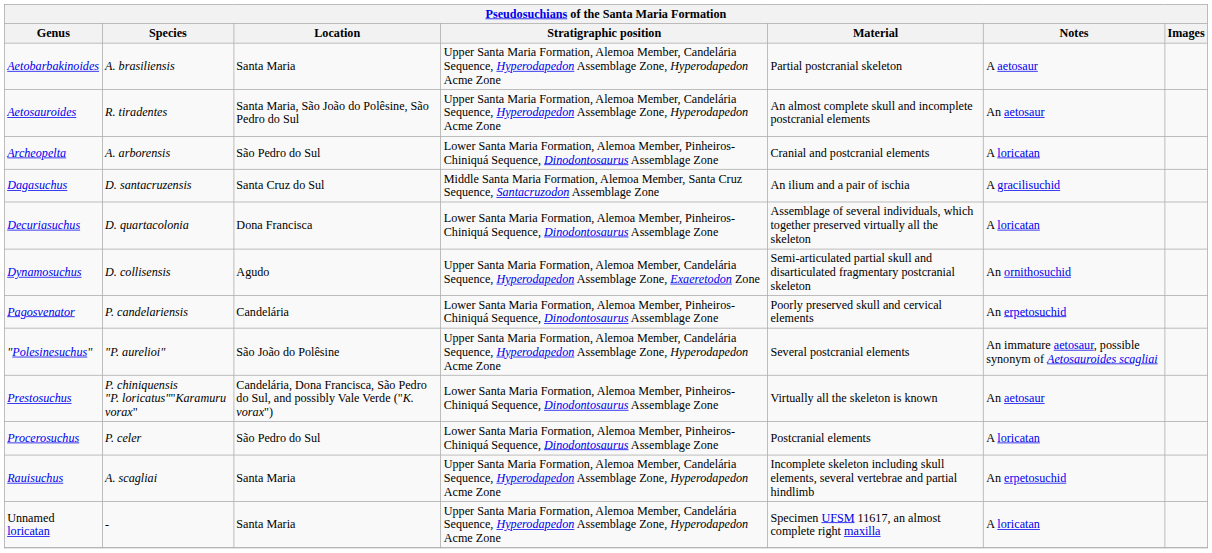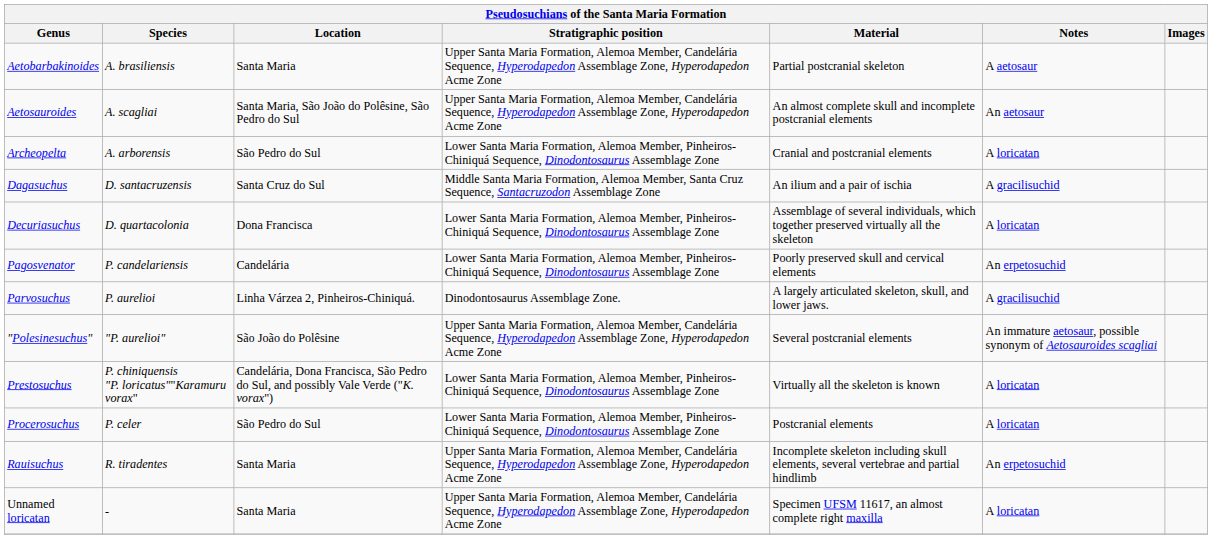Aetosauroides | Species: R. tiradentes -> A. scagliai
- row: Dynamosuchus | D. collisensis | Agudo | Upper Santa Maria Formation, Alemoa Member, Candelária Sequence, Hyperodapedon Assemblage Zone, Exaeretodon Zone | Semi-articulated partial skull and disarticulated fragmentary postcranial skeleton | An ornithosuchid
+ row: Parvosuchus | P. aurelioi | Linha Várzea 2, Pinheiros-Chiniquá. | Dinodontosaurus Assemblage Zone. | A largely articulated skeleton, skull, and lower jaws. | A gracilisuchid
Prestosuchus | Notes: An aetosaur -> A loricatan
Rauisuchus | Species: A. scagliai -> R. tiradentes
